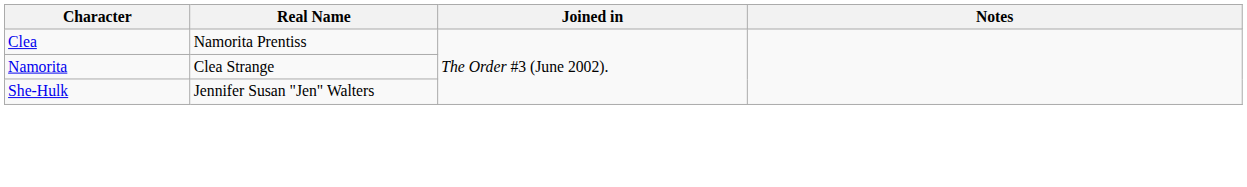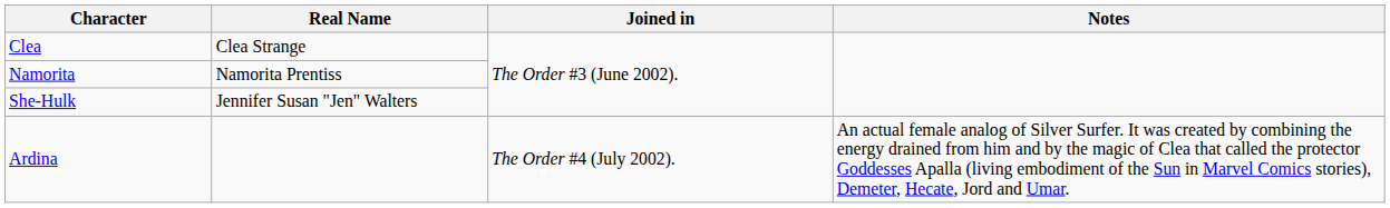Clea | Real Name: Namorita Prentiss -> Clea Strange
Namorita | Real Name: Clea Strange -> Namorita Prentiss
+ row: Ardina | The Order #4 (July 2002). | An actual female analog of Silver Surfer. It was created by combining the energy drained from him and by the magic of Clea that called the protector Goddesses Apalla (living embodiment of the Sun in Marvel Comics stories), Demeter, Hecate, Jord and Umar.
